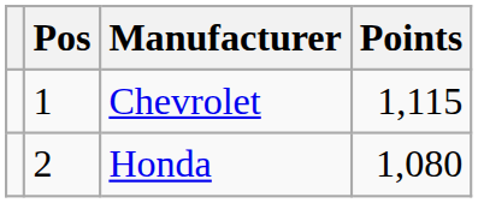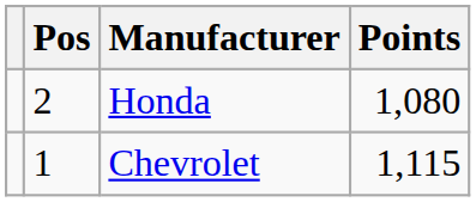rows swapped: Chevrolet <-> Honda
